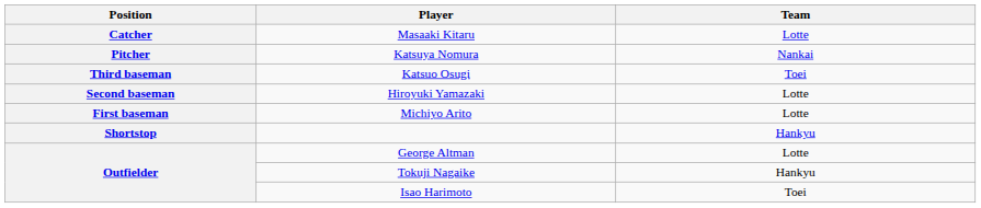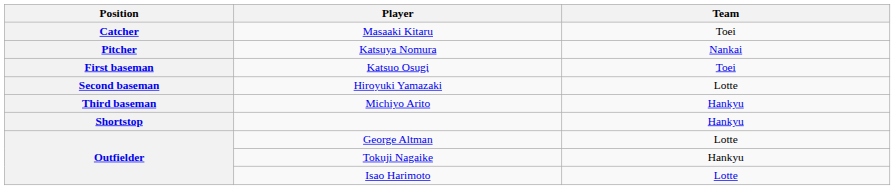Masaaki Kitaru | Team: Lotte -> Toei
Katsuo Osugi | Position: Third baseman -> First baseman
Michiyo Arito | Position: First baseman -> Third baseman
Michiyo Arito | Team: Lotte -> Hankyu
Isao Harimoto | Team: Toei -> Lotte
